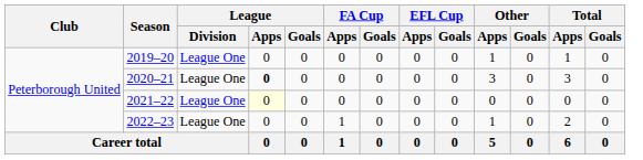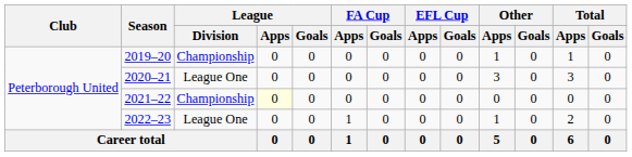2019–20 | League / Division: League One -> Championship
2020–21 | League / Apps: bold -> normal
2021–22 | League / Division: League One -> Championship
